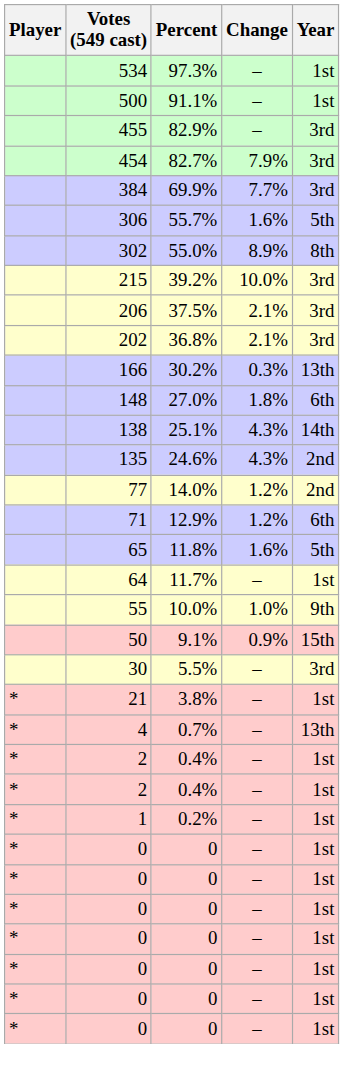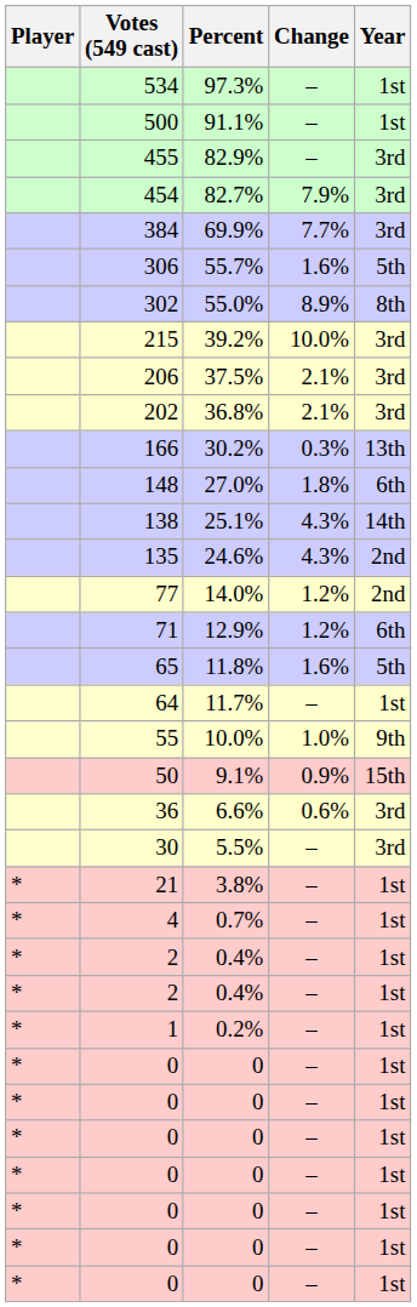+ row: 36 | 6.6% | 0.6% | 3rd
4 | Year: 13th -> 1st
